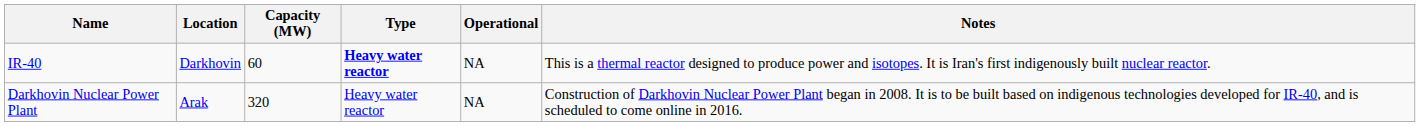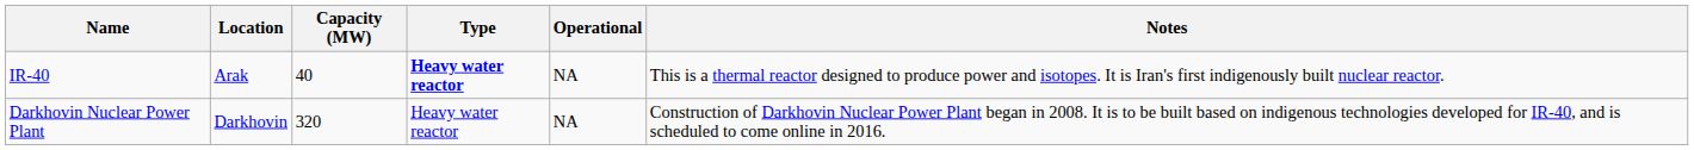IR-40 | Location: Darkhovin -> Arak
IR-40 | Capacity (MW): 60 -> 40
Darkhovin Nuclear Power Plant | Location: Arak -> Darkhovin
